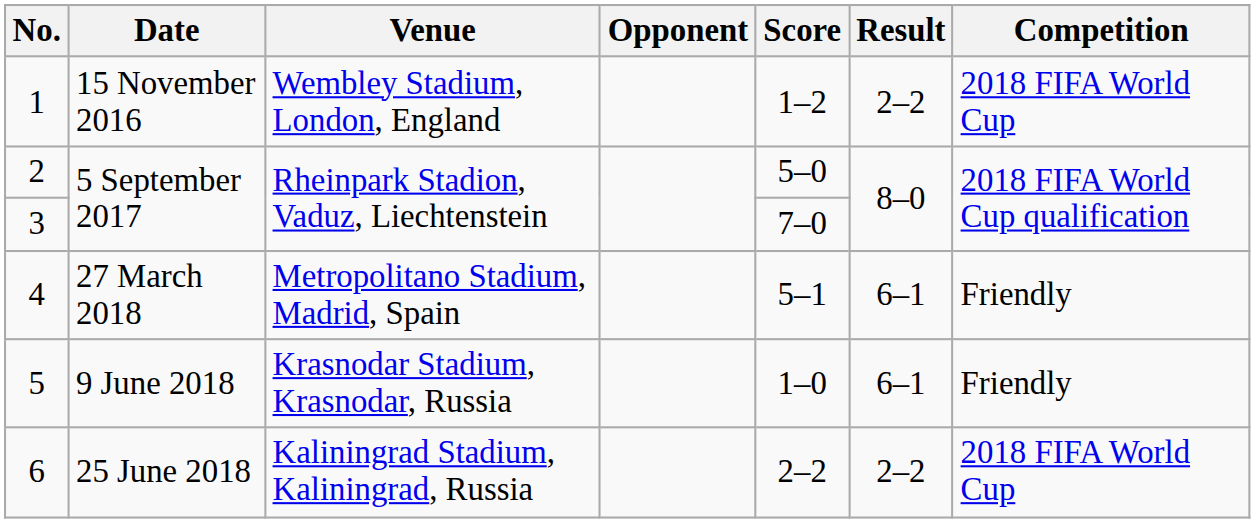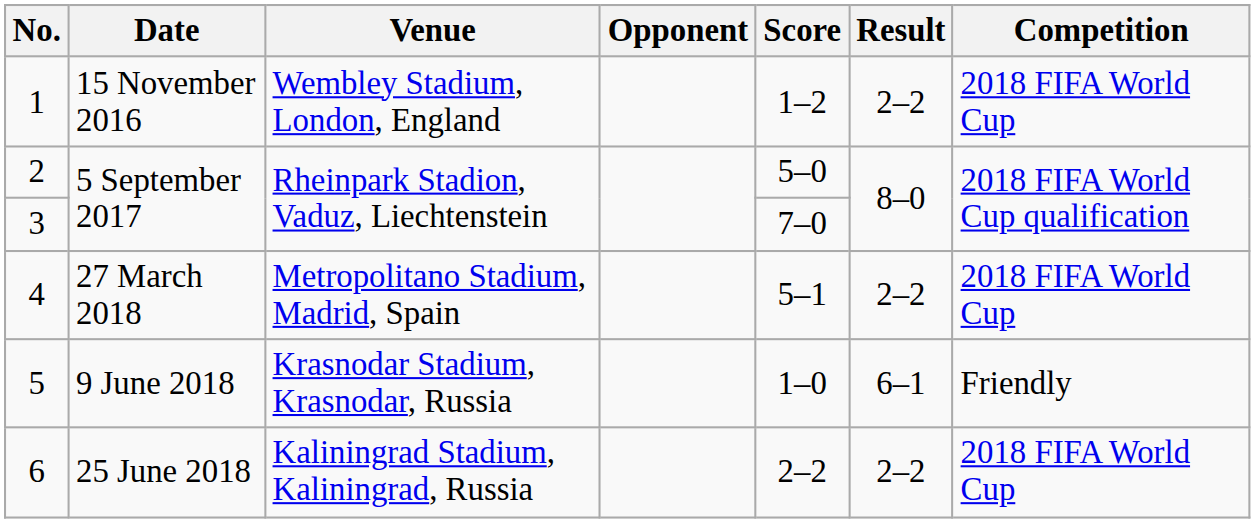4 | Result: 6–1 -> 2–2
4 | Competition: Friendly -> 2018 FIFA World Cup
